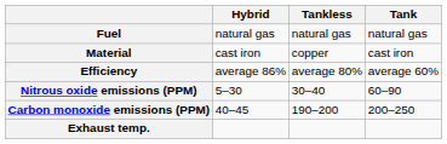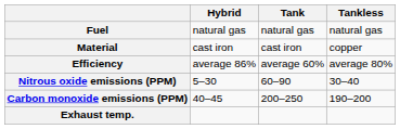columns swapped: Tankless <-> Tank
